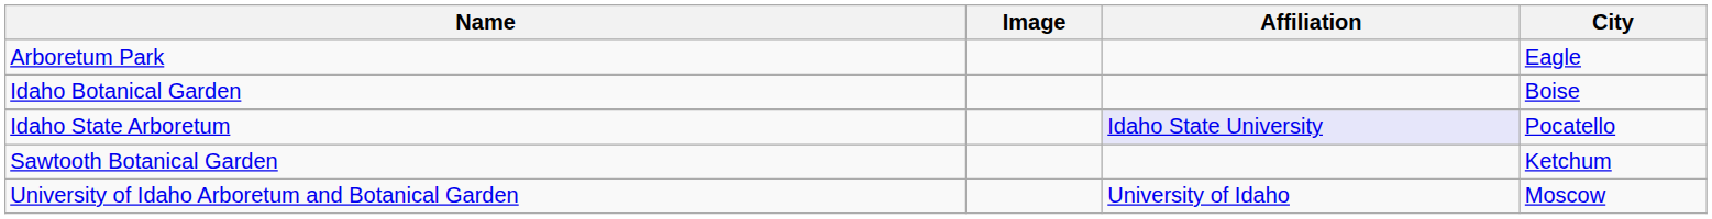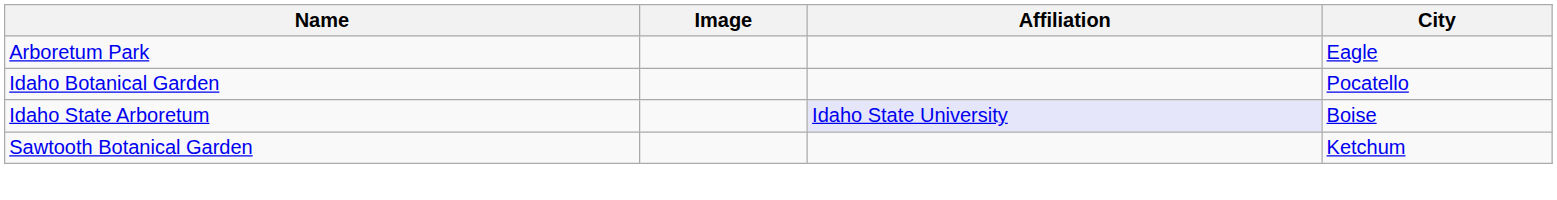Idaho Botanical Garden | City: Boise -> Pocatello
Idaho State Arboretum | City: Pocatello -> Boise
- row: University of Idaho Arboretum and Botanical Garden | University of Idaho | Moscow
